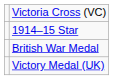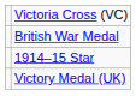rows swapped: 1914–15 Star <-> British War Medal
